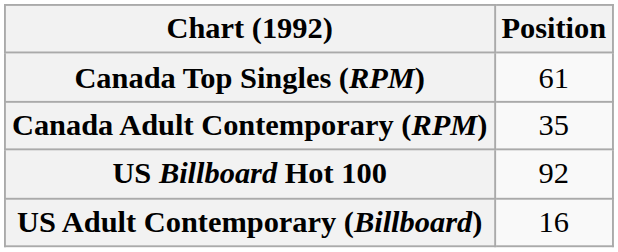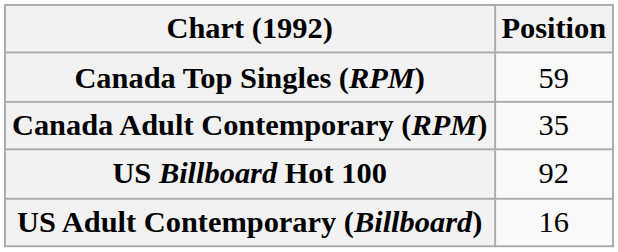Canada Top Singles (RPM) | Position: 61 -> 59
